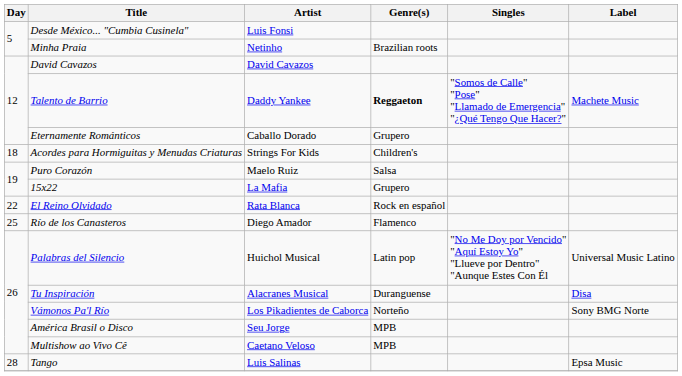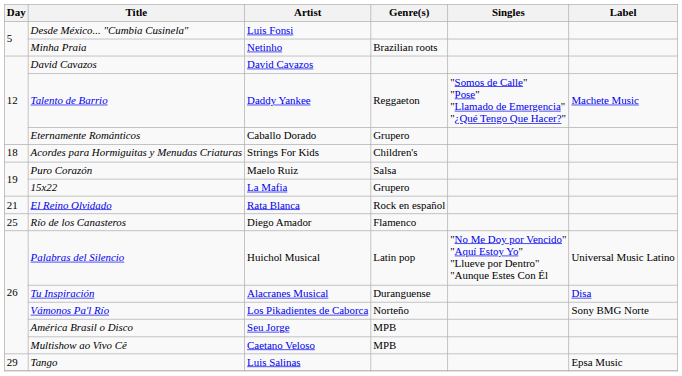Talento de Barrio | Genre(s): bold -> normal
El Reino Olvidado | Day: 22 -> 21
Tango | Day: 28 -> 29
